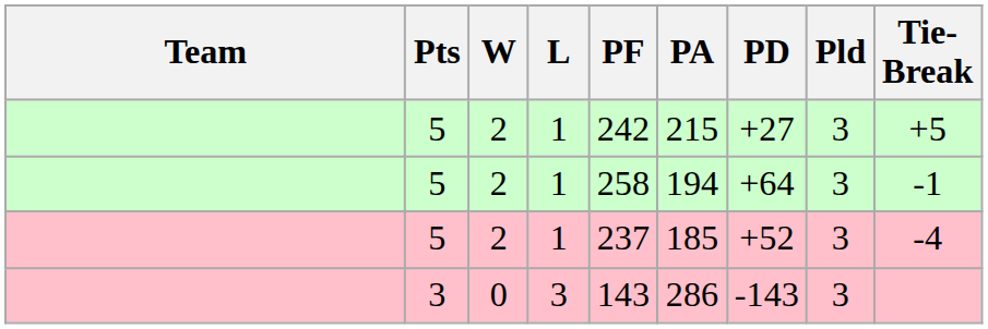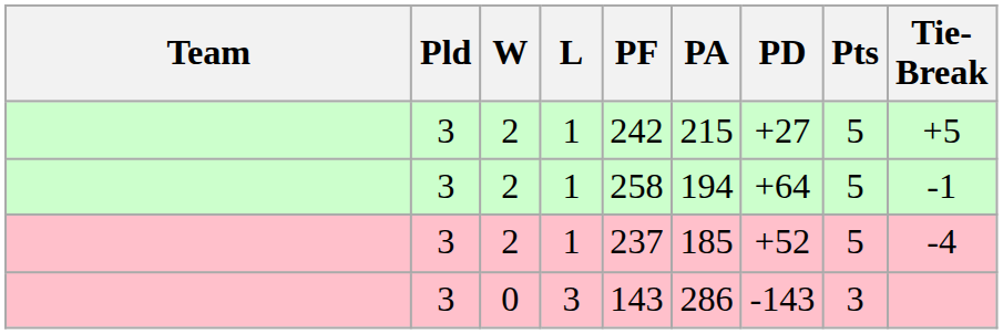columns swapped: Pld <-> Pts
